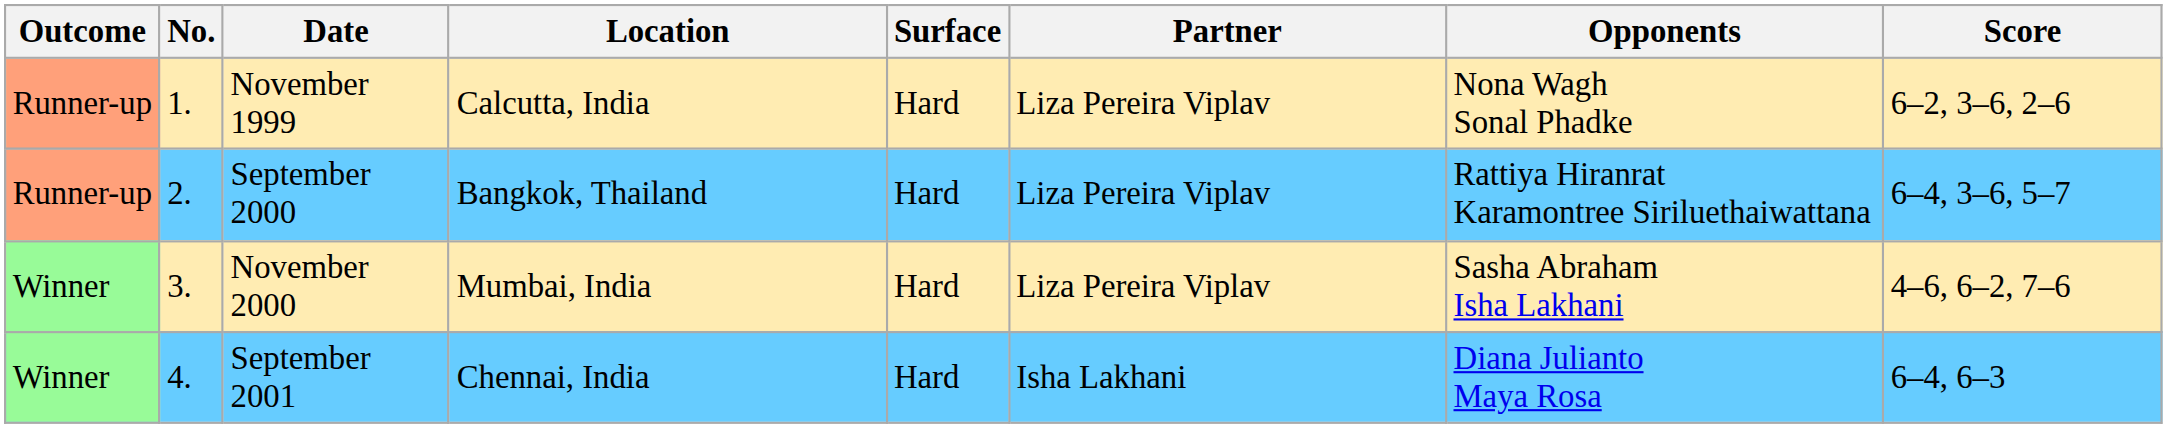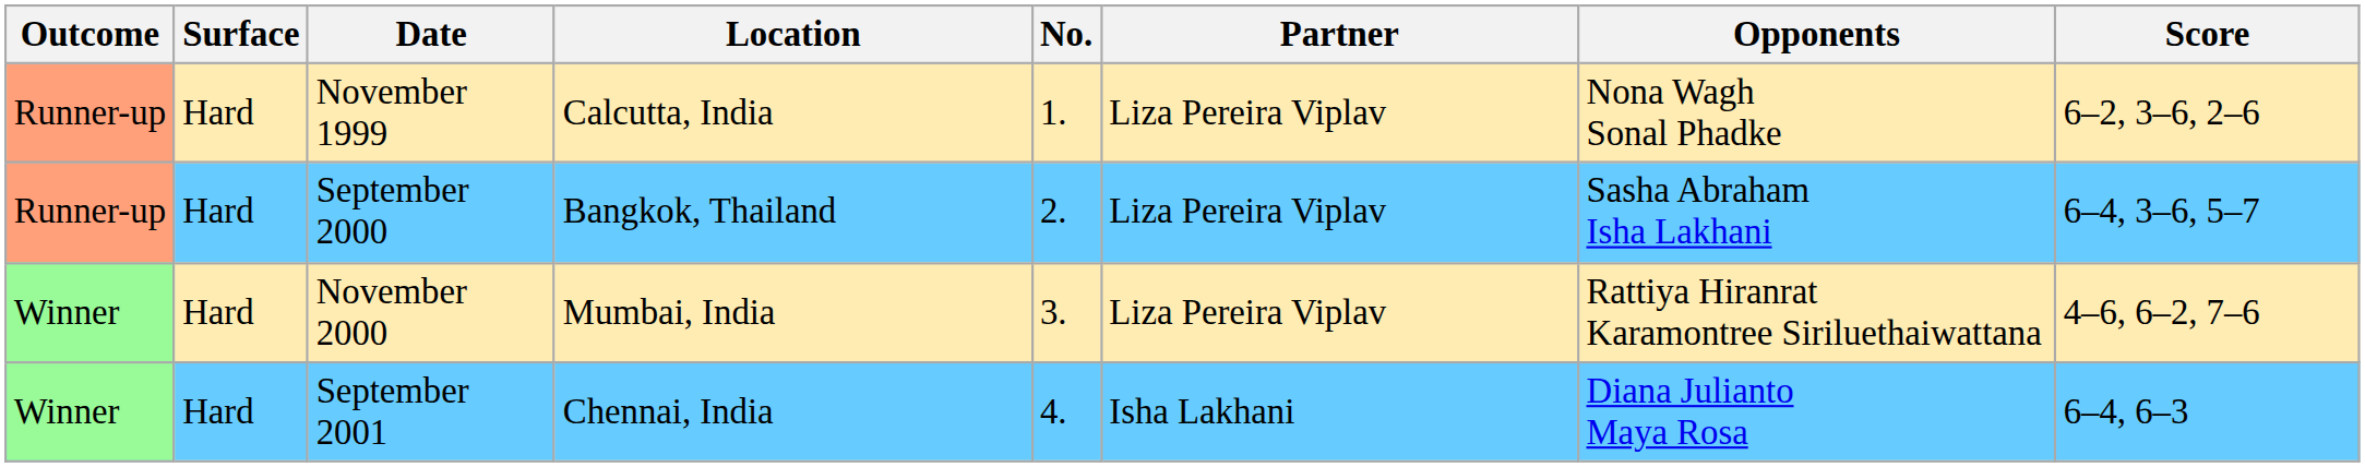columns swapped: No. <-> Surface
September 2000 | Opponents: Rattiya Hiranrat Karamontree Siriluethaiwattana -> Sasha Abraham Isha Lakhani
November 2000 | Opponents: Sasha Abraham Isha Lakhani -> Rattiya Hiranrat Karamontree Siriluethaiwattana
